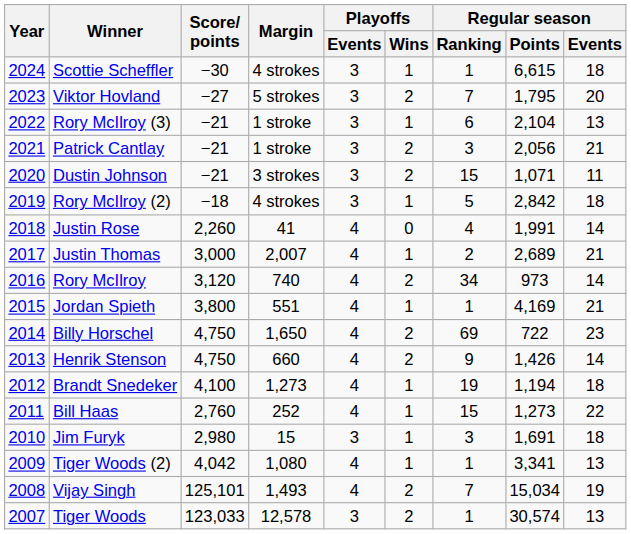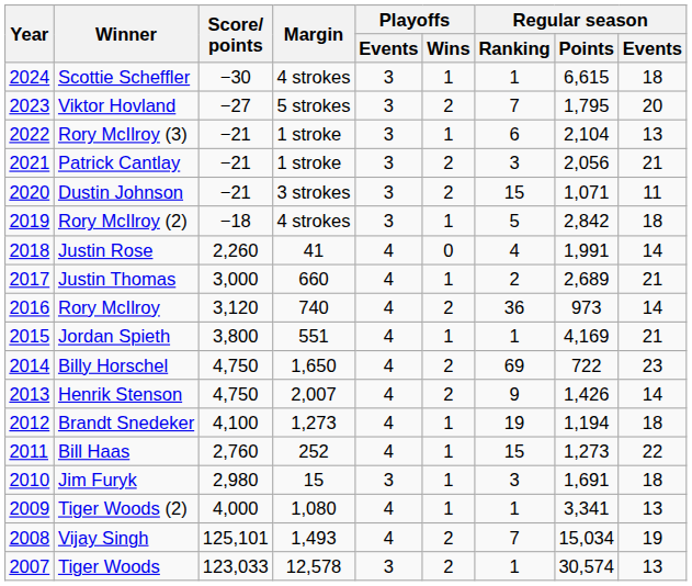Justin Thomas | Margin: 2,007 -> 660
Rory McIlroy | Regular season / Ranking: 34 -> 36
Henrik Stenson | Margin: 660 -> 2,007
Tiger Woods (2) | Score/ points: 4,042 -> 4,000
